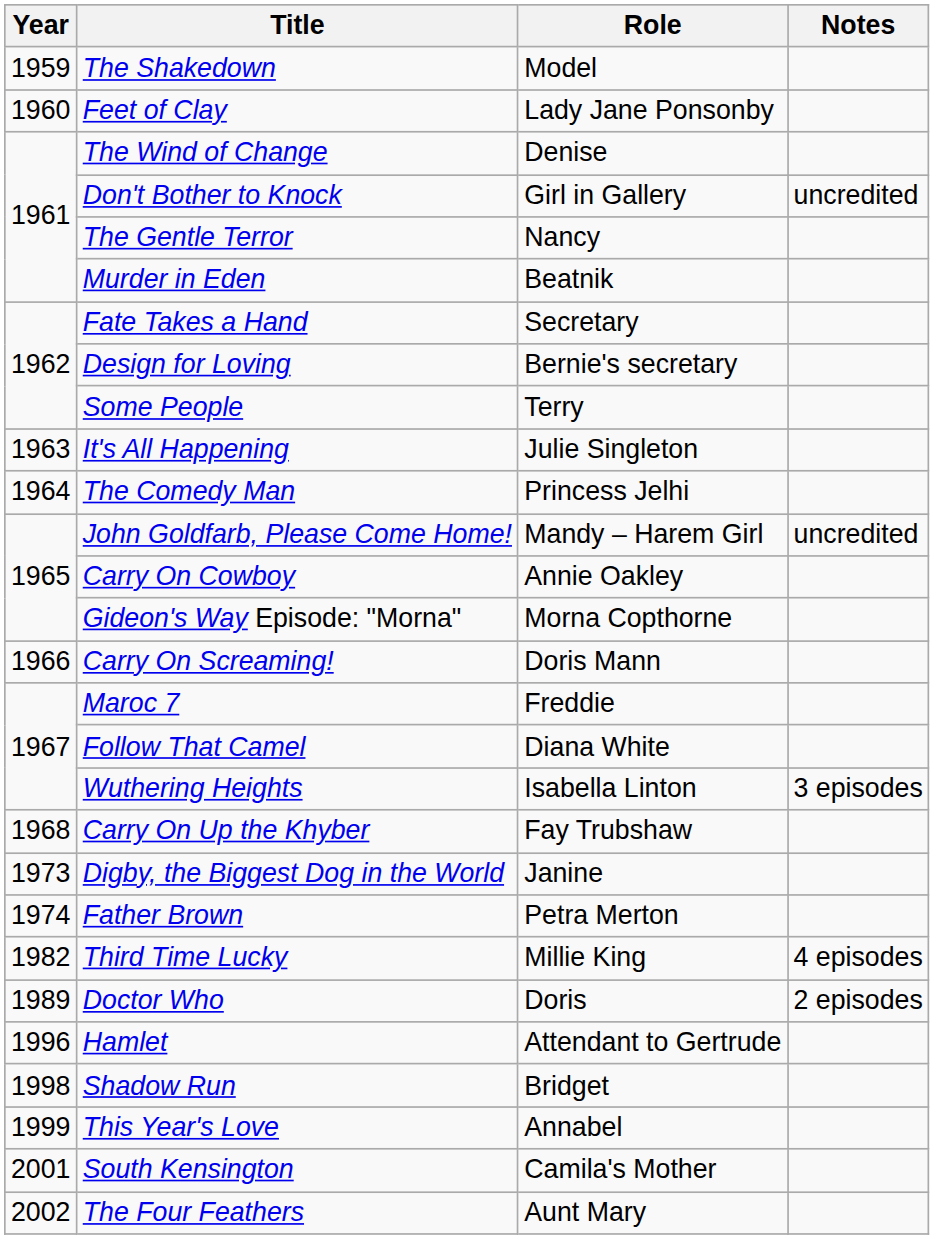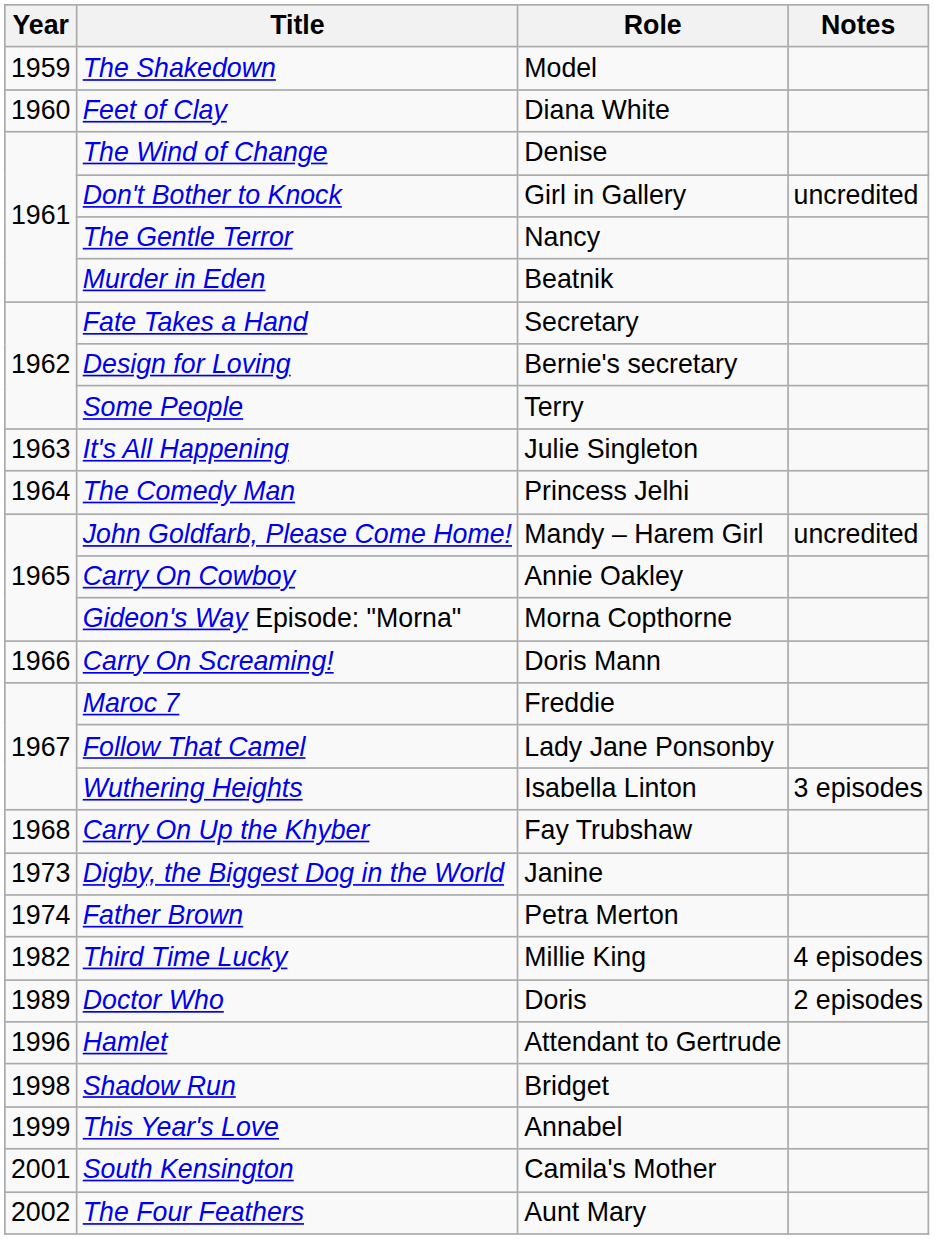Feet of Clay | Role: Lady Jane Ponsonby -> Diana White
Follow That Camel | Role: Diana White -> Lady Jane Ponsonby
